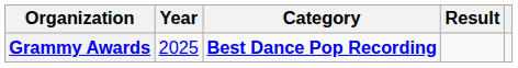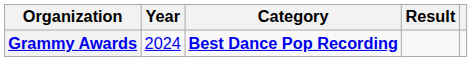Grammy Awards | Year: 2025 -> 2024
